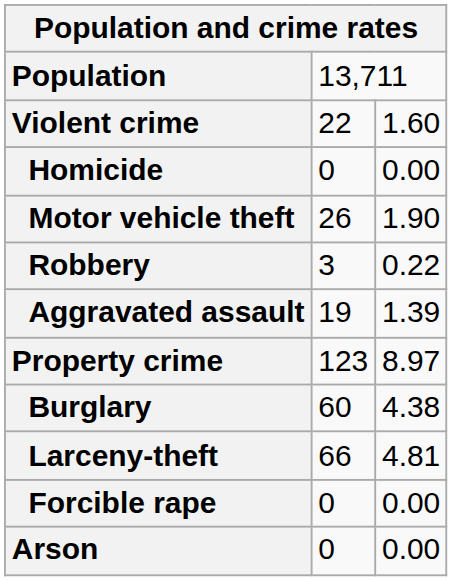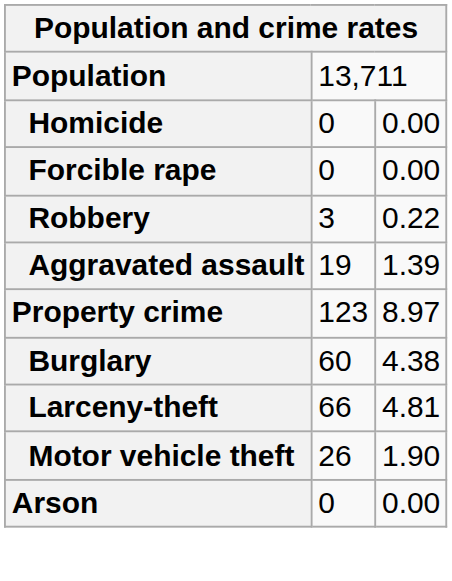- row: Violent crime | 22 | 1.60
rows swapped: Forcible rape <-> Motor vehicle theft
